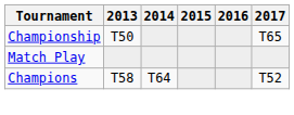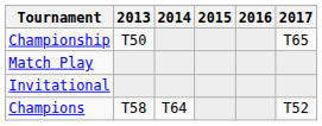+ row: Invitational
